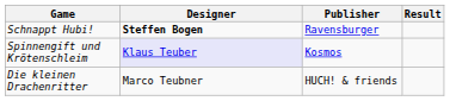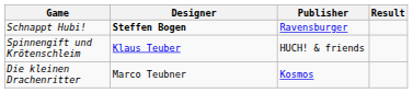Spinnengift und Krötenschleim | Designer: lavender background -> no background
Spinnengift und Krötenschleim | Publisher: Kosmos -> HUCH! & friends
Die kleinen Drachenritter | Publisher: HUCH! & friends -> Kosmos
